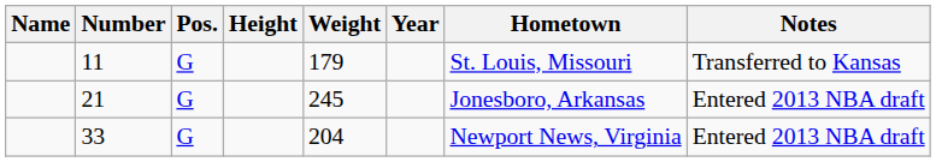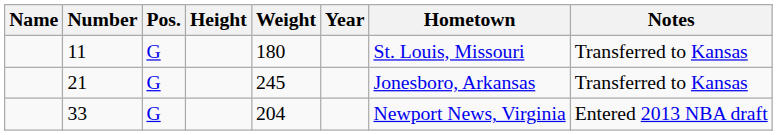11 | Weight: 179 -> 180
21 | Notes: Entered 2013 NBA draft -> Transferred to Kansas
